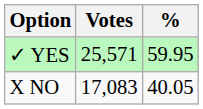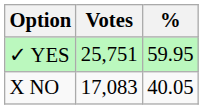✓ YES | Votes: 25,571 -> 25,751
